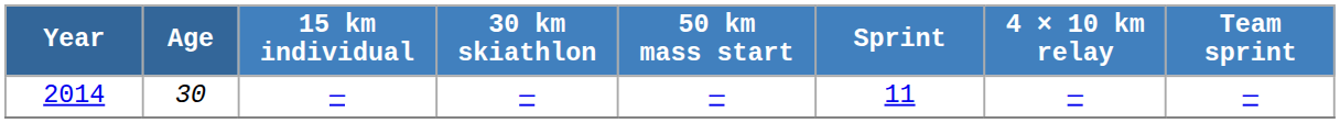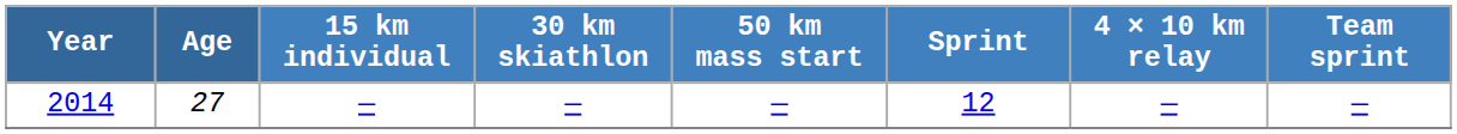2014 | Age: 30 -> 27
2014 | Sprint: 11 -> 12
